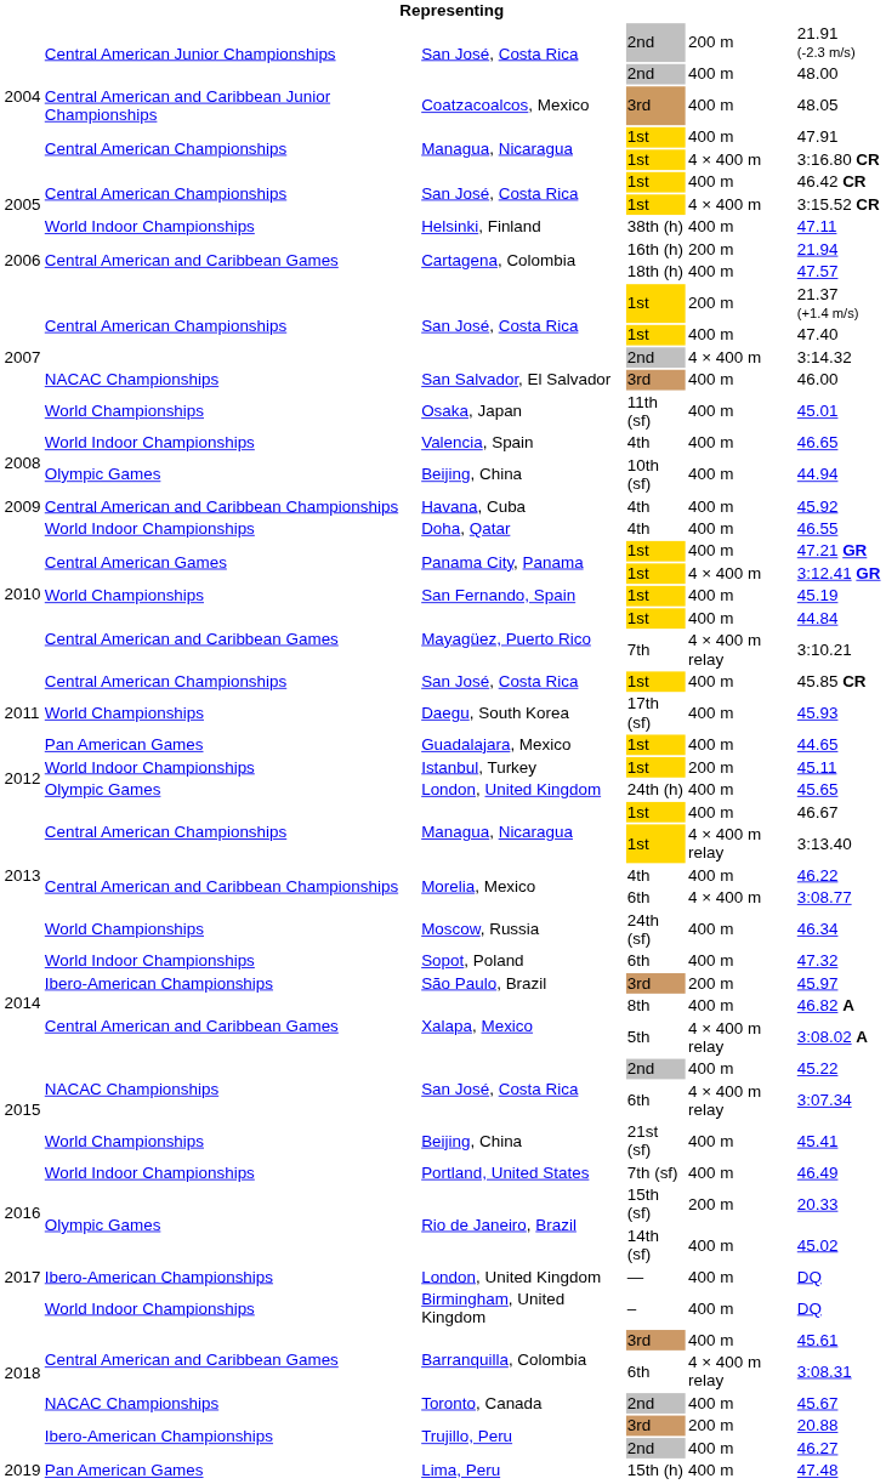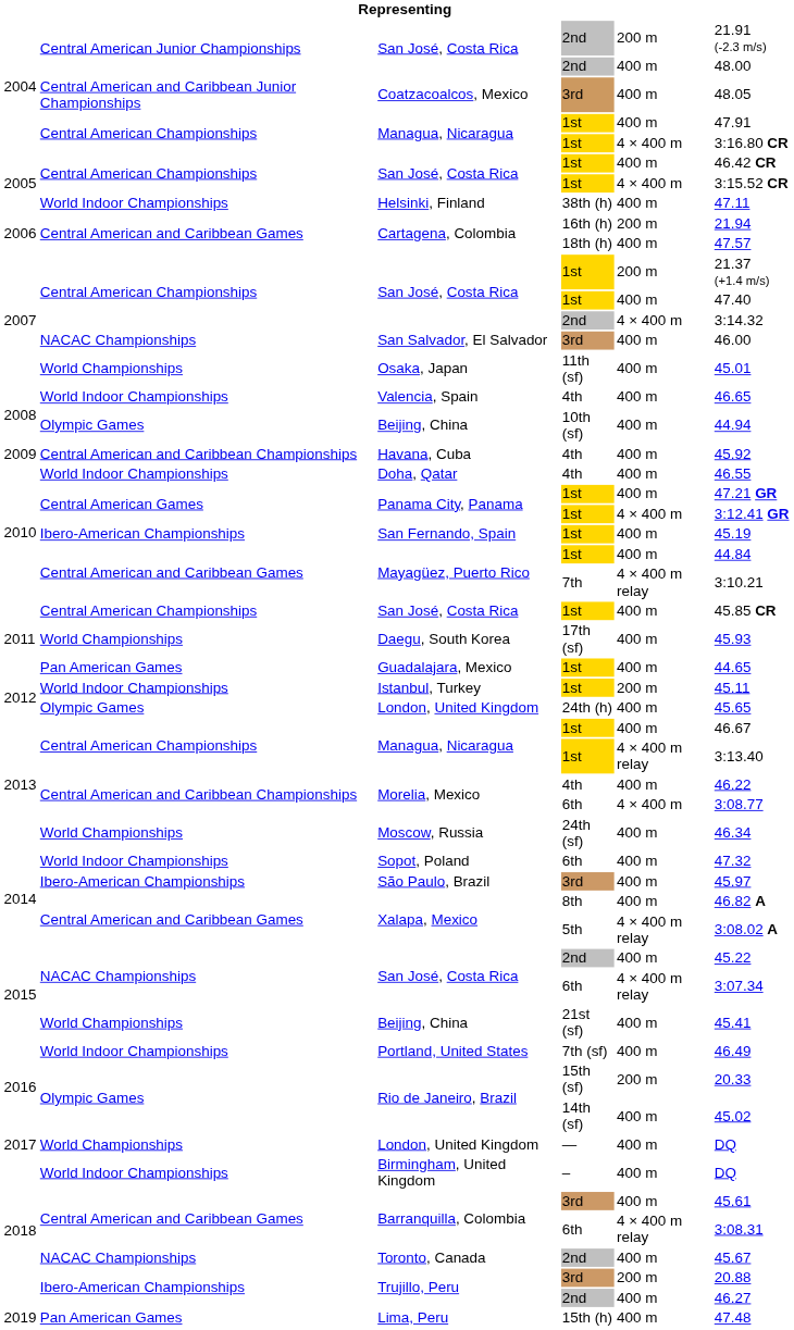San Fernando, Spain | column 2: World Championships -> Ibero-American Championships
São Paulo, Brazil | column 5: 200 m -> 400 m
London, United Kingdom / — | column 2: Ibero-American Championships -> World Championships
